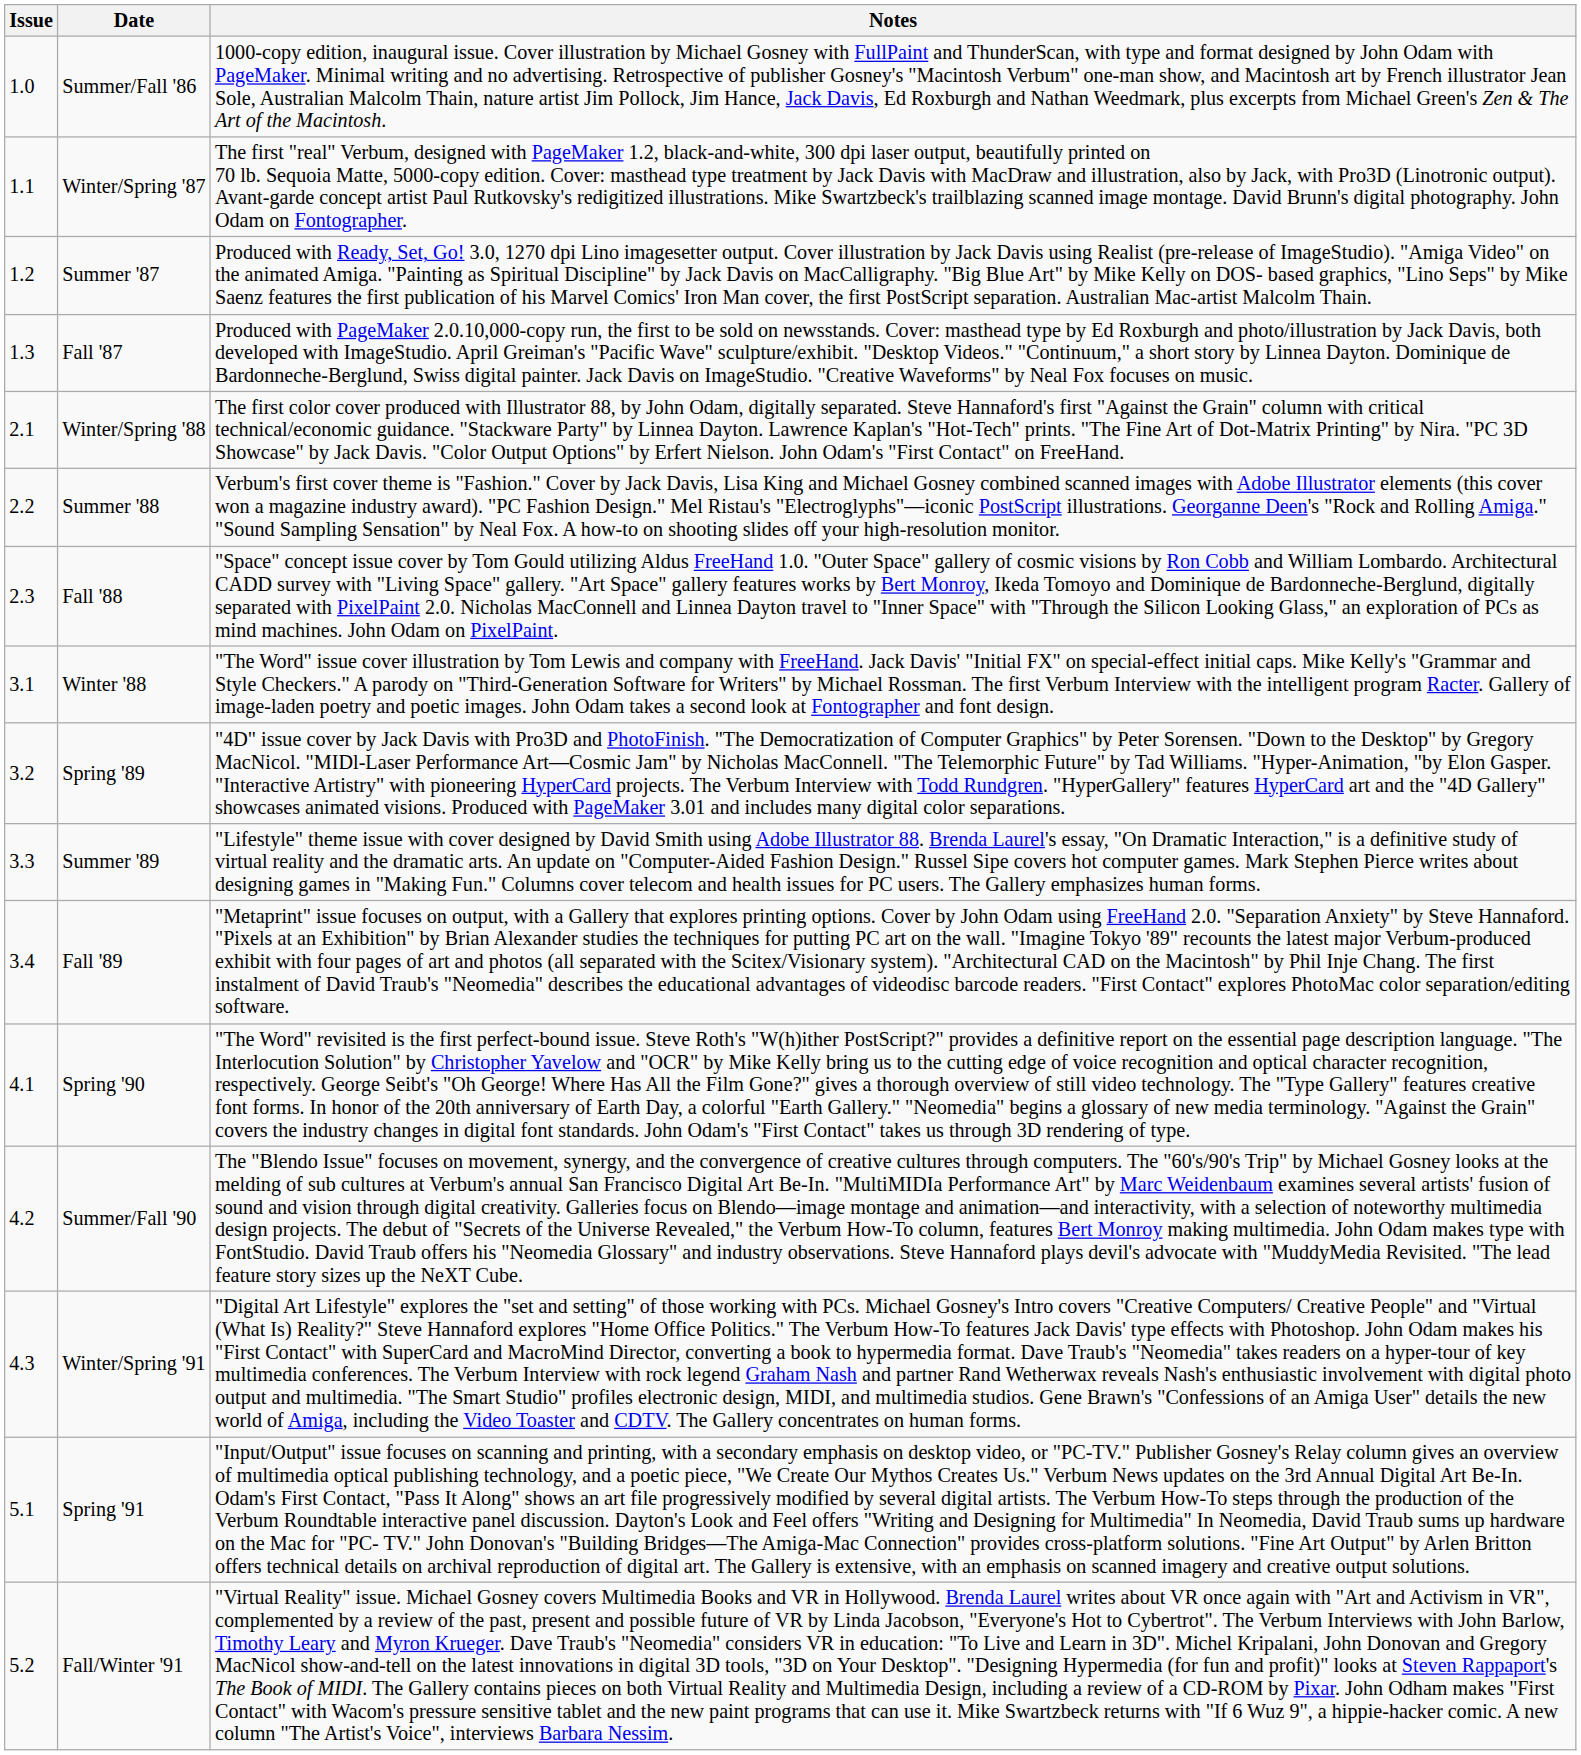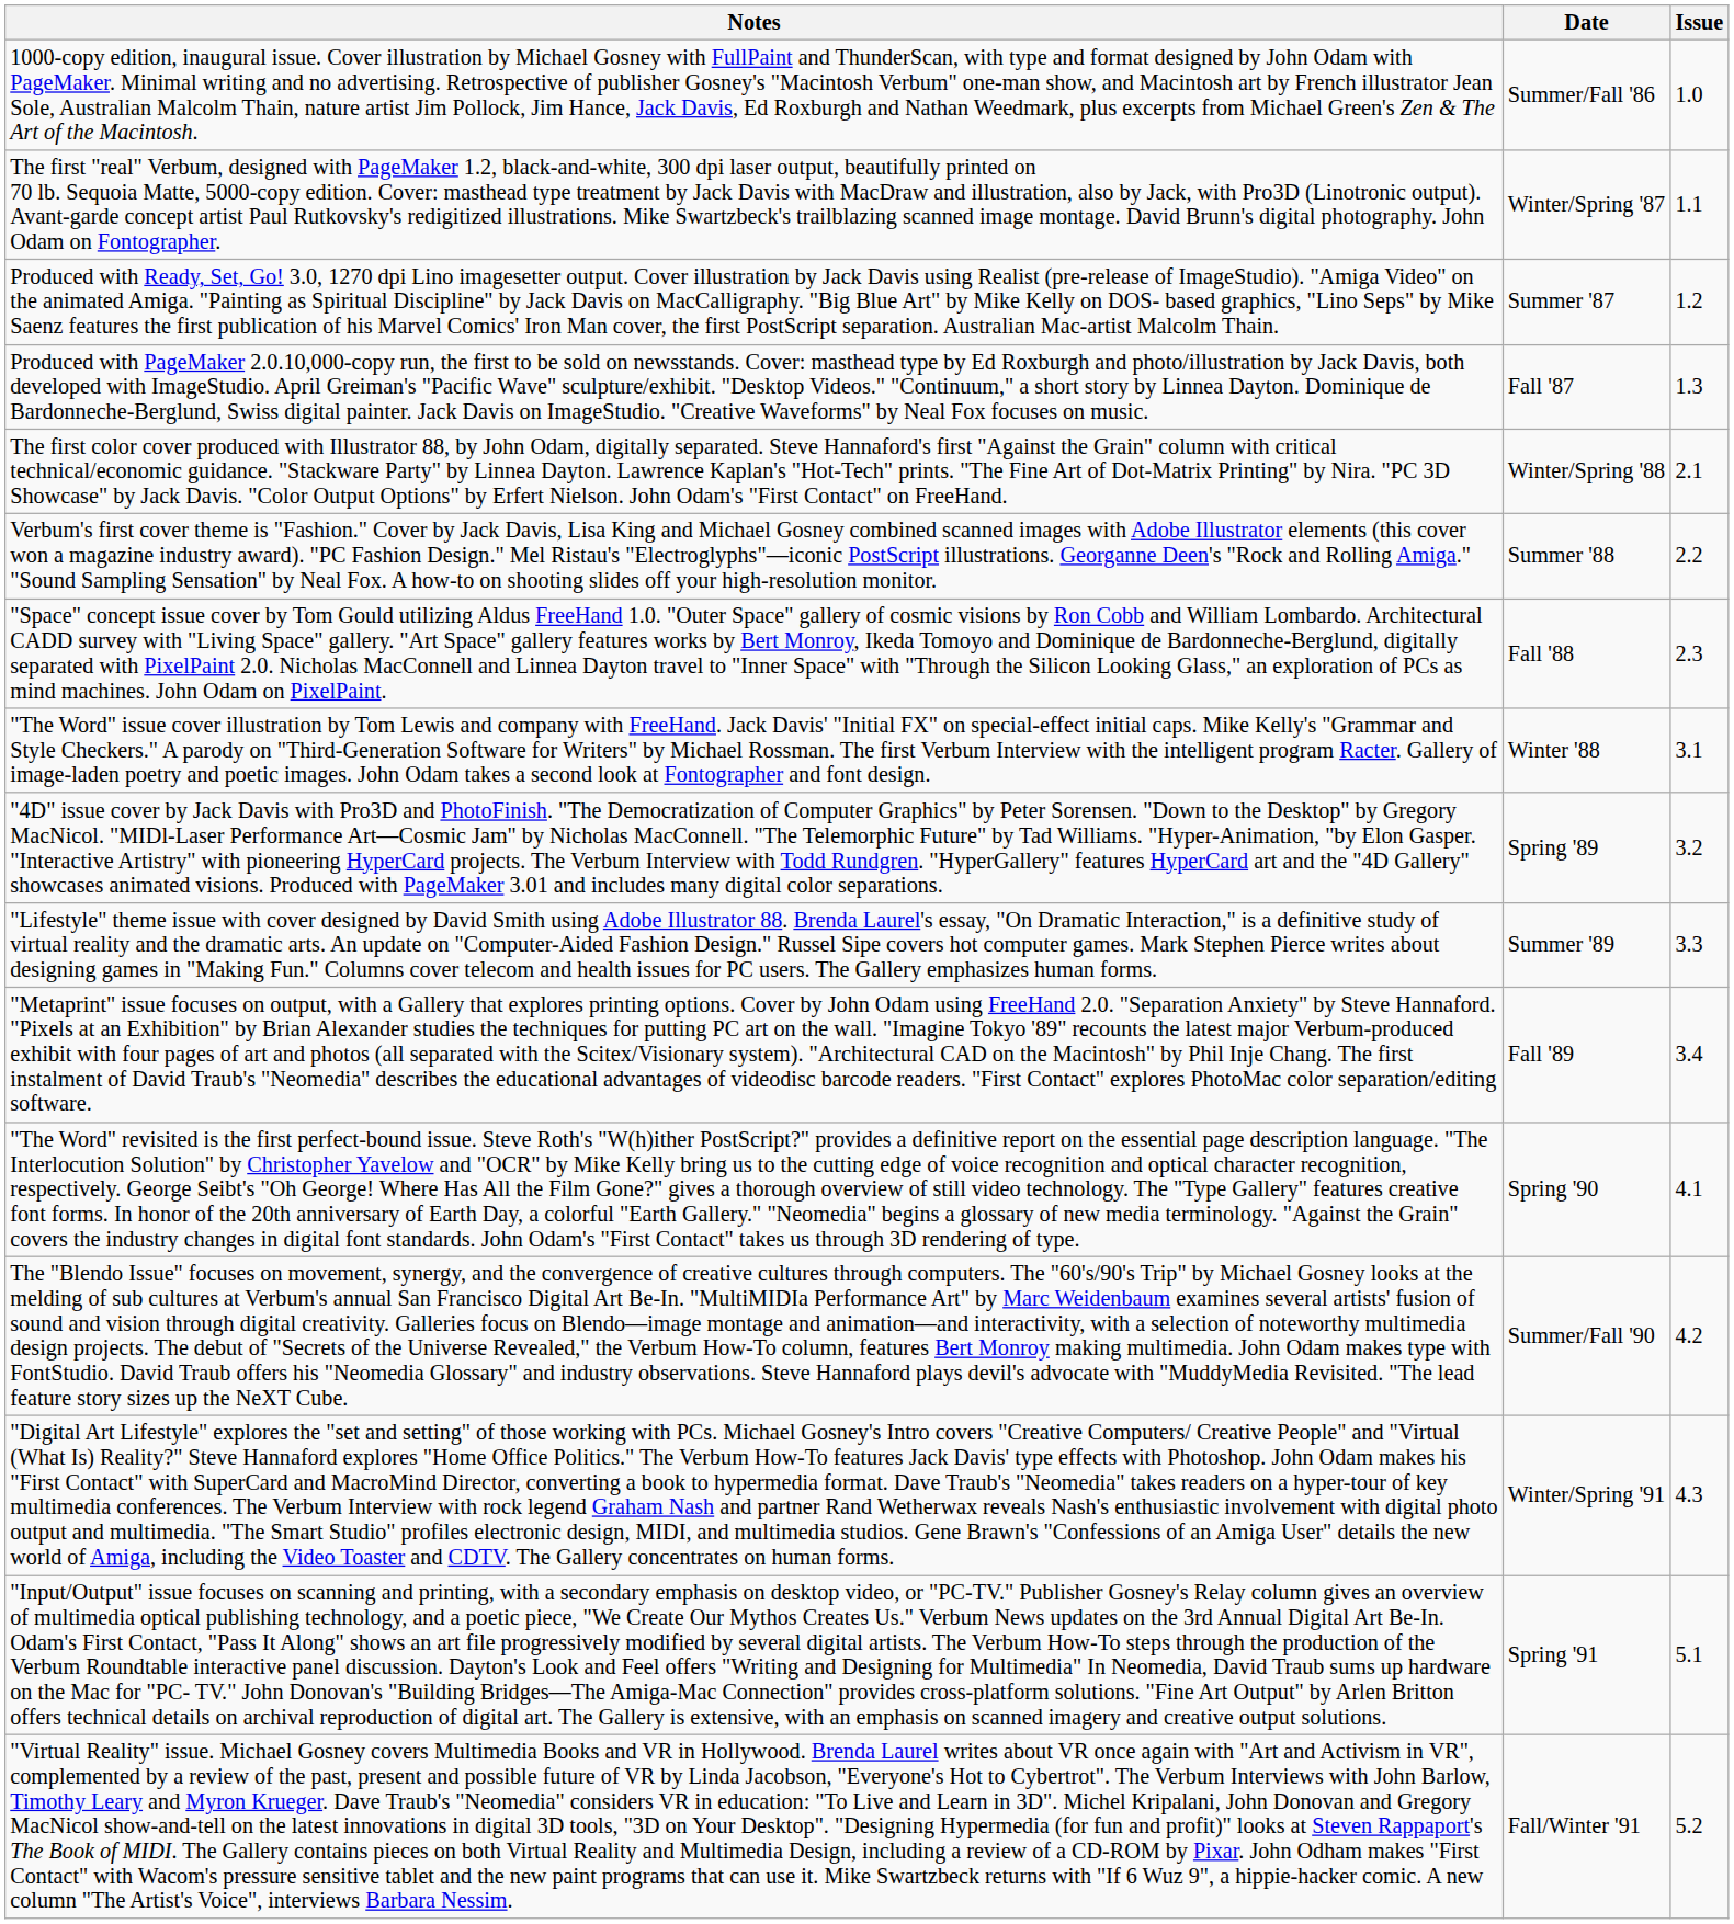columns swapped: Issue <-> Notes
